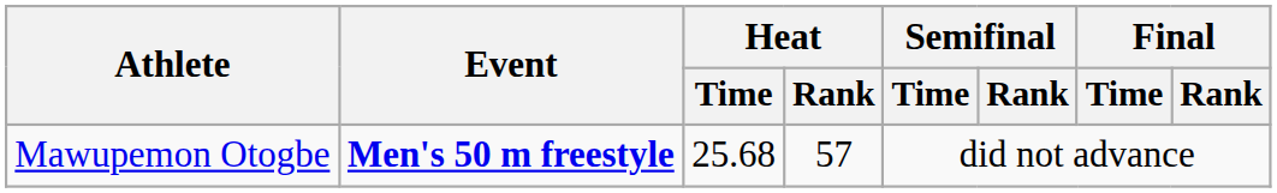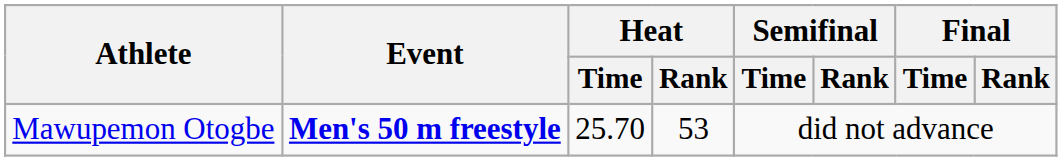Mawupemon Otogbe | Heat / Time: 25.68 -> 25.70
Mawupemon Otogbe | Heat / Rank: 57 -> 53
